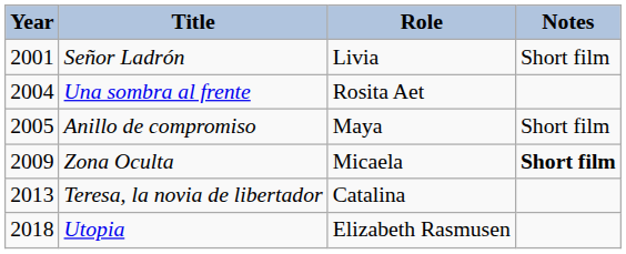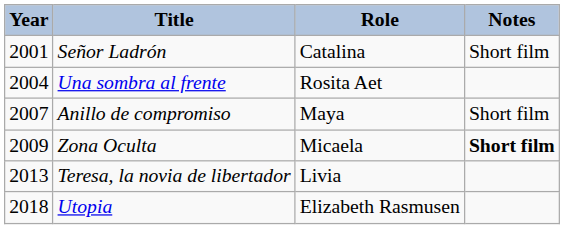Señor Ladrón | Role: Livia -> Catalina
Anillo de compromiso | Year: 2005 -> 2007
Teresa, la novia de libertador | Role: Catalina -> Livia
